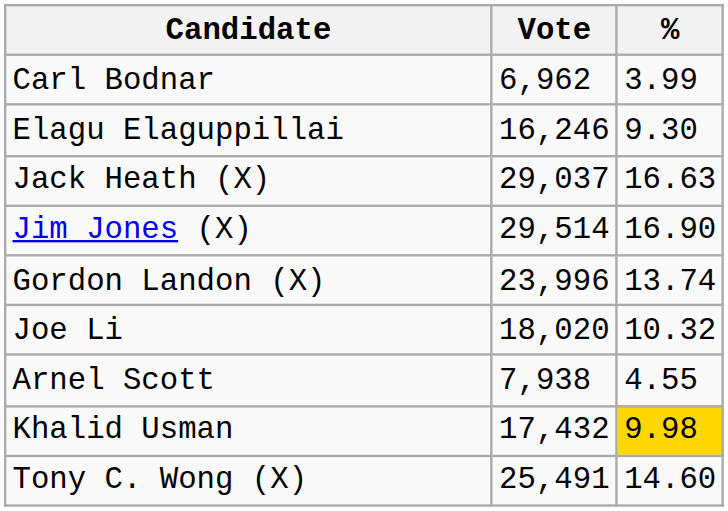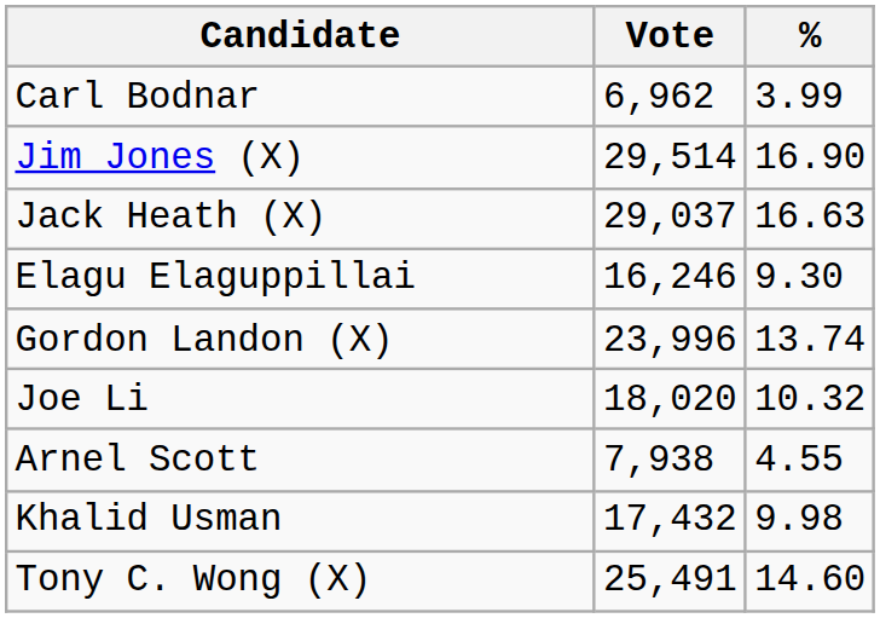rows swapped: Elagu Elaguppillai <-> Jim Jones (X)
Khalid Usman | %: gold background -> no background
